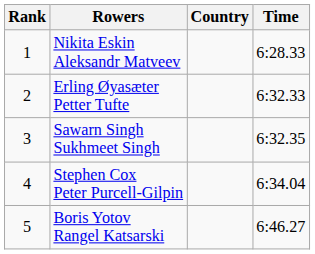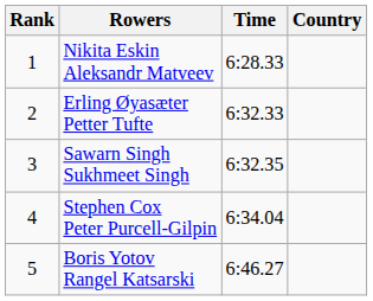columns swapped: Country <-> Time
